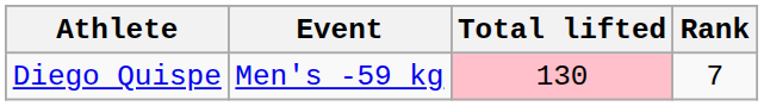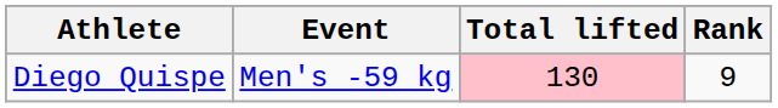Diego Quispe | Rank: 7 -> 9
